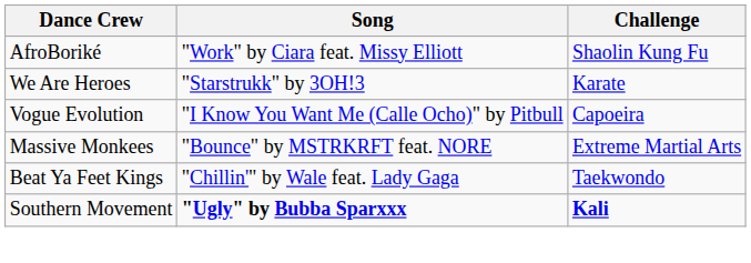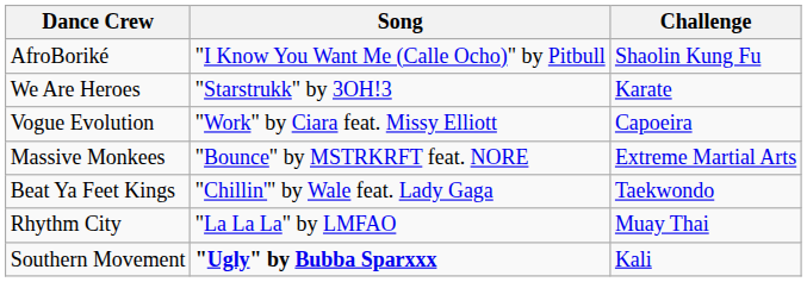AfroBoriké | Song: "Work" by Ciara feat. Missy Elliott -> "I Know You Want Me (Calle Ocho)" by Pitbull
Vogue Evolution | Song: "I Know You Want Me (Calle Ocho)" by Pitbull -> "Work" by Ciara feat. Missy Elliott
+ row: Rhythm City | "La La La" by LMFAO | Muay Thai
Southern Movement | Challenge: bold -> normal
